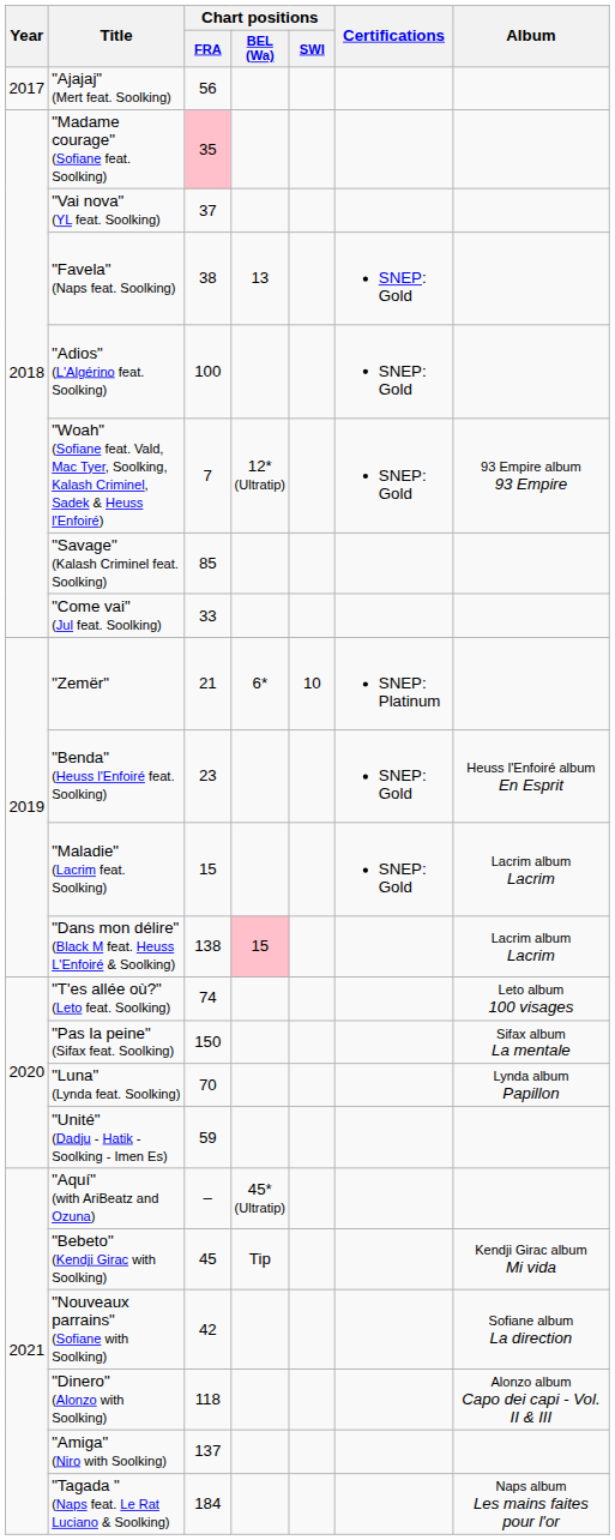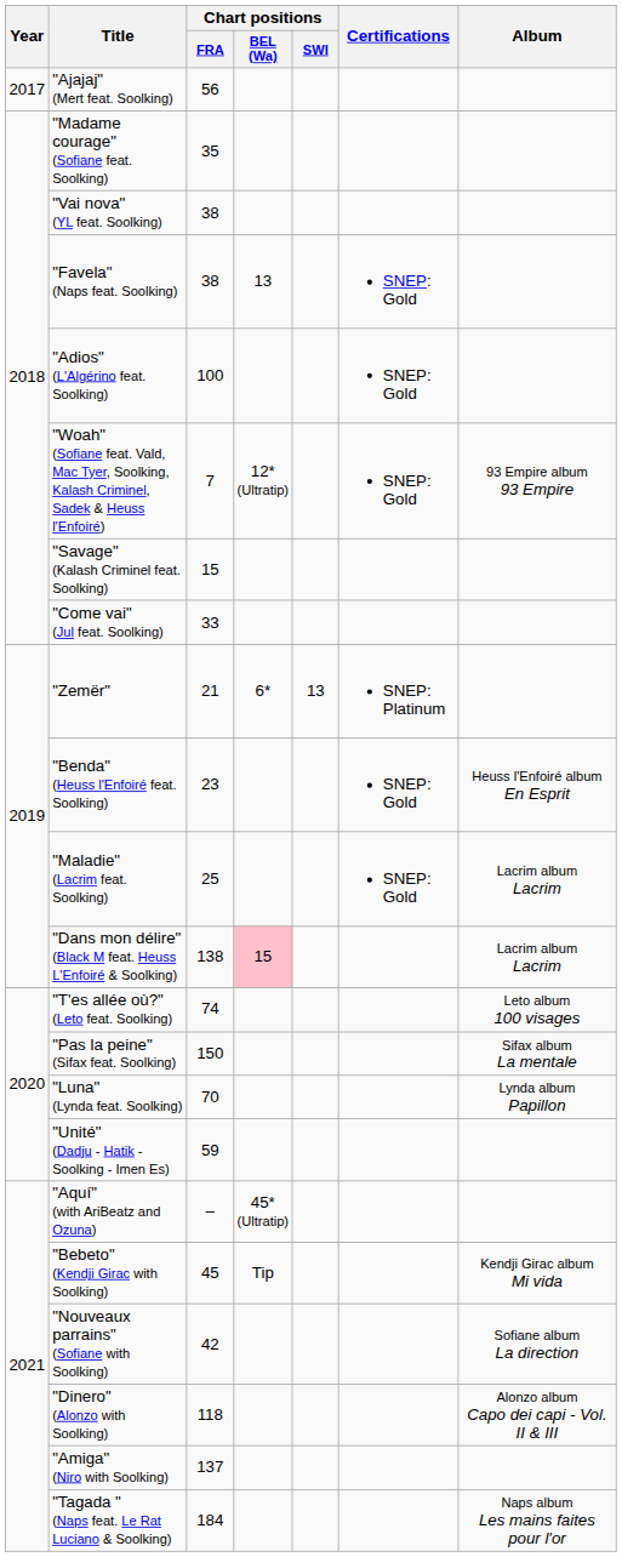"Madame courage" (Sofiane feat. Soolking) | Chart positions / FRA: pink background -> no background
"Vai nova" (YL feat. Soolking) | Chart positions / FRA: 37 -> 38
"Savage" (Kalash Criminel feat. Soolking) | Chart positions / FRA: 85 -> 15
"Zemër" | Chart positions / SWI: 10 -> 13
"Maladie" (Lacrim feat. Soolking) | Chart positions / FRA: 15 -> 25
